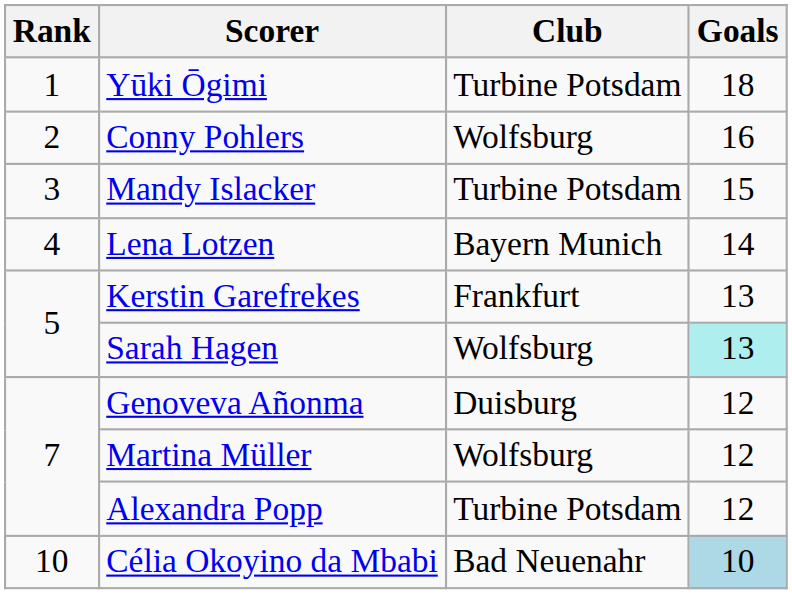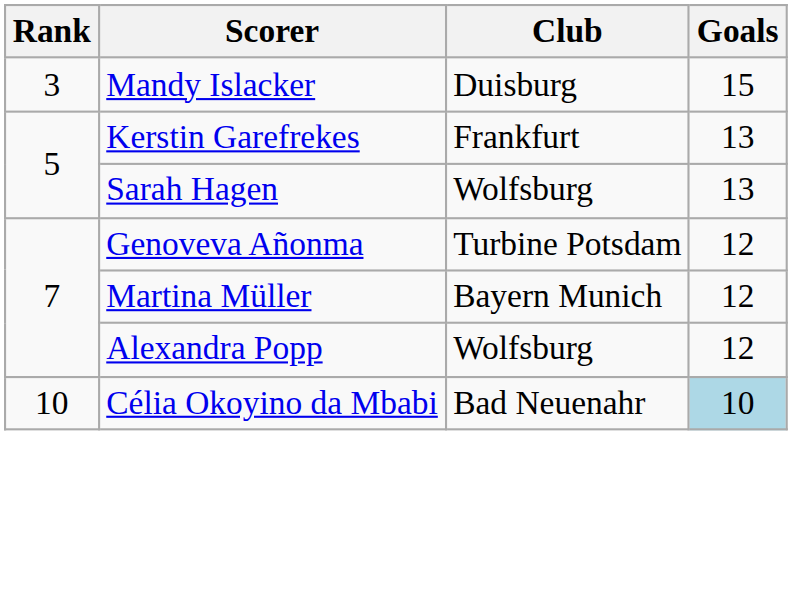- row: 1 | Yūki Ōgimi | Turbine Potsdam | 18
- row: 2 | Conny Pohlers | Wolfsburg | 16
Mandy Islacker | Club: Turbine Potsdam -> Duisburg
- row: 4 | Lena Lotzen | Bayern Munich | 14
Sarah Hagen | Goals: paleturquoise background -> no background
Genoveva Añonma | Club: Duisburg -> Turbine Potsdam
Martina Müller | Club: Wolfsburg -> Bayern Munich
Alexandra Popp | Club: Turbine Potsdam -> Wolfsburg
